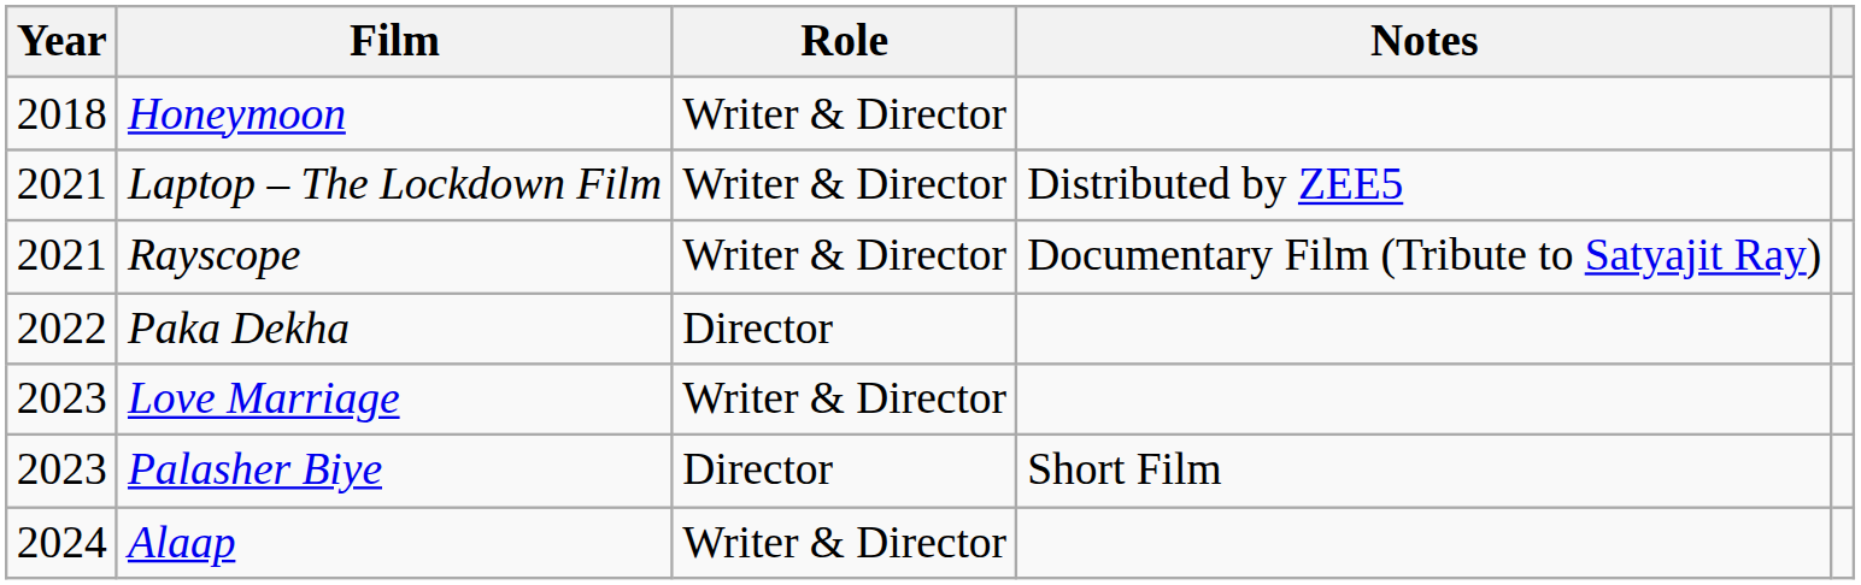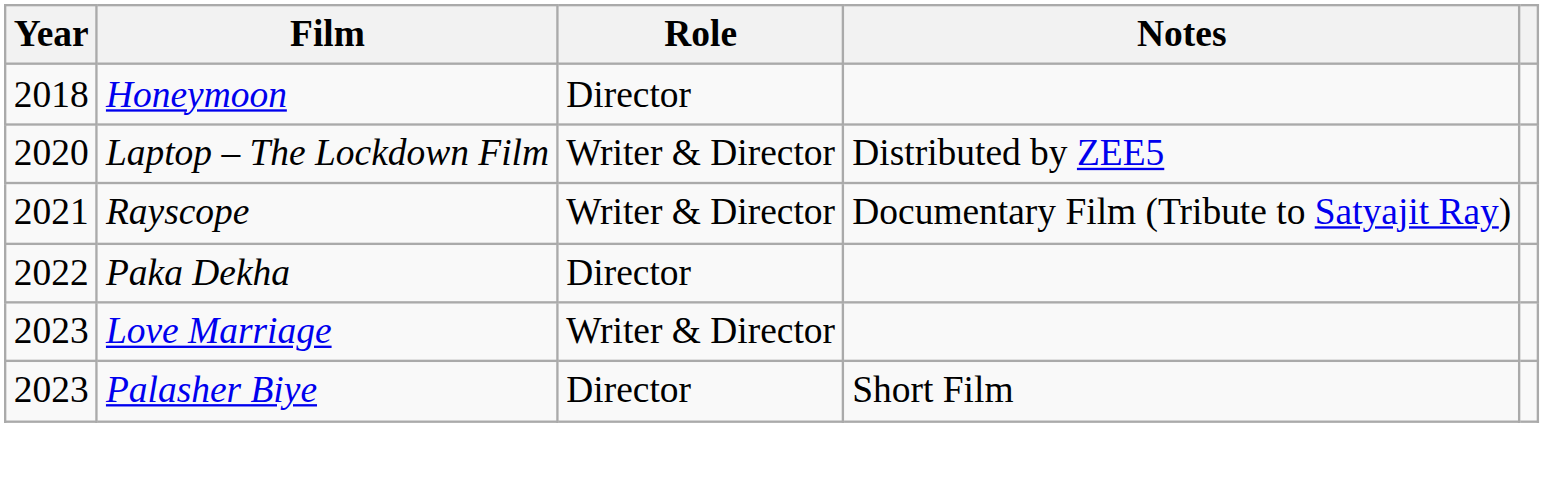Honeymoon | Role: Writer & Director -> Director
Laptop – The Lockdown Film | Year: 2021 -> 2020
- row: 2024 | Alaap | Writer & Director
